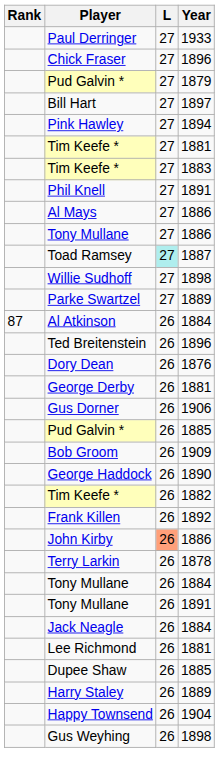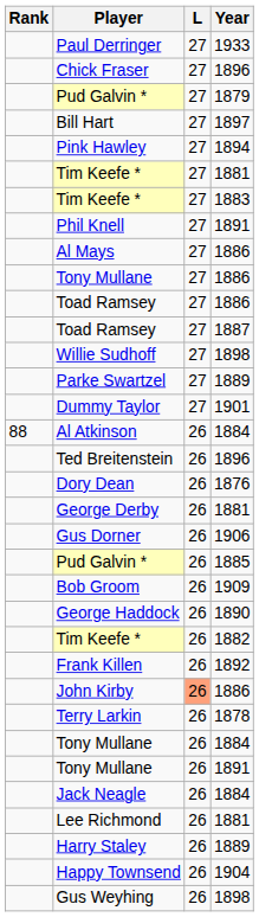+ row: Toad Ramsey | 27 | 1886
Toad Ramsey / 1887 | L: paleturquoise background -> no background
+ row: Dummy Taylor | 27 | 1901
Al Atkinson | Rank: 87 -> 88
- row: Dupee Shaw | 26 | 1885
